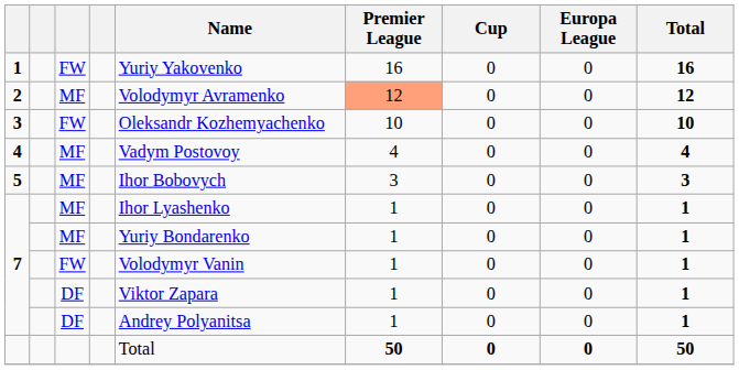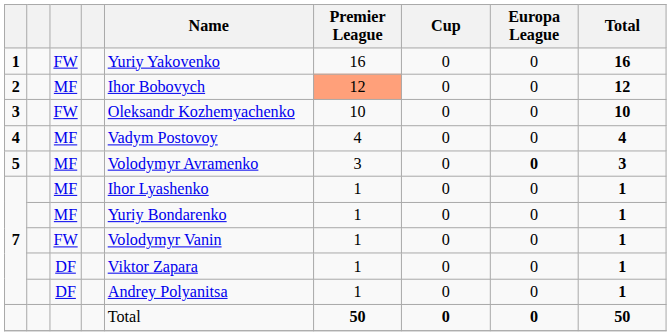2 | Name: Volodymyr Avramenko -> Ihor Bobovych
5 | Name: Ihor Bobovych -> Volodymyr Avramenko
5 | Europa League: normal -> bold
